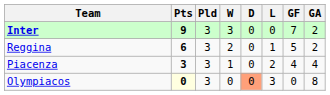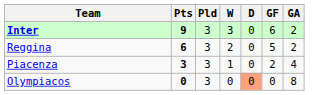- column: L | 0 | 1 | 2 | 3
Inter | GF: 7 -> 6
Piacenza | GF: 4 -> 2
Olympiacos | Pts: lightyellow background -> no background
